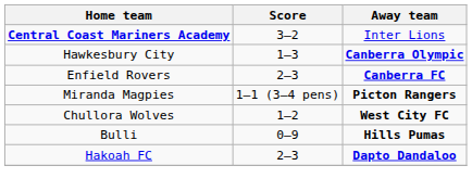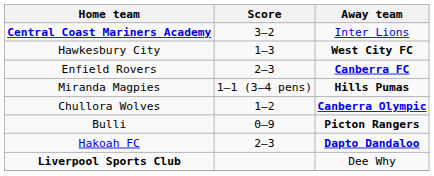Hawkesbury City | Away team: Canberra Olympic -> West City FC
Miranda Magpies | Away team: Picton Rangers -> Hills Pumas
Chullora Wolves | Away team: West City FC -> Canberra Olympic
Bulli | Away team: Hills Pumas -> Picton Rangers
+ row: Liverpool Sports Club | Dee Why
